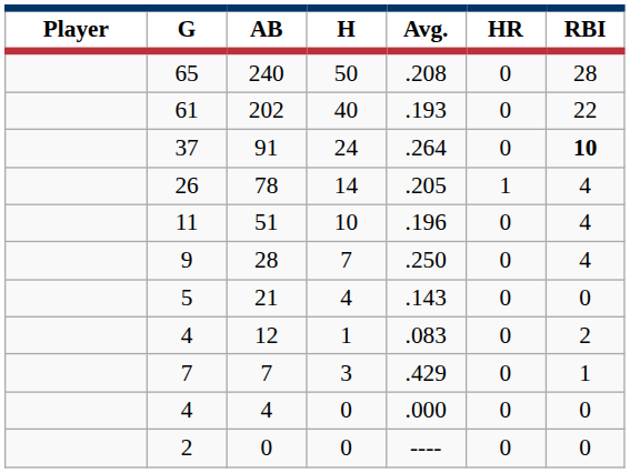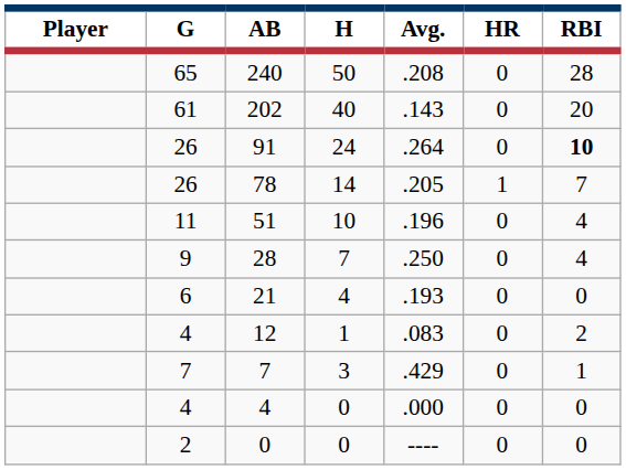202 | Avg.: .193 -> .143
202 | RBI: 22 -> 20
91 | G: 37 -> 26
78 | RBI: 4 -> 7
21 | G: 5 -> 6
21 | Avg.: .143 -> .193
